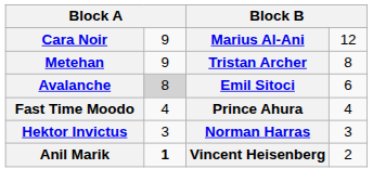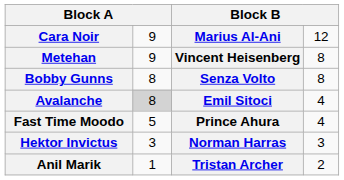Metehan | column 3: Tristan Archer -> Vincent Heisenberg
+ row: Bobby Gunns | 8 | Senza Volto | 8
Avalanche | column 4: 6 -> 4
Fast Time Moodo | column 2: 4 -> 5
Anil Marik | column 2: bold -> normal
Anil Marik | column 3: Vincent Heisenberg -> Tristan Archer
